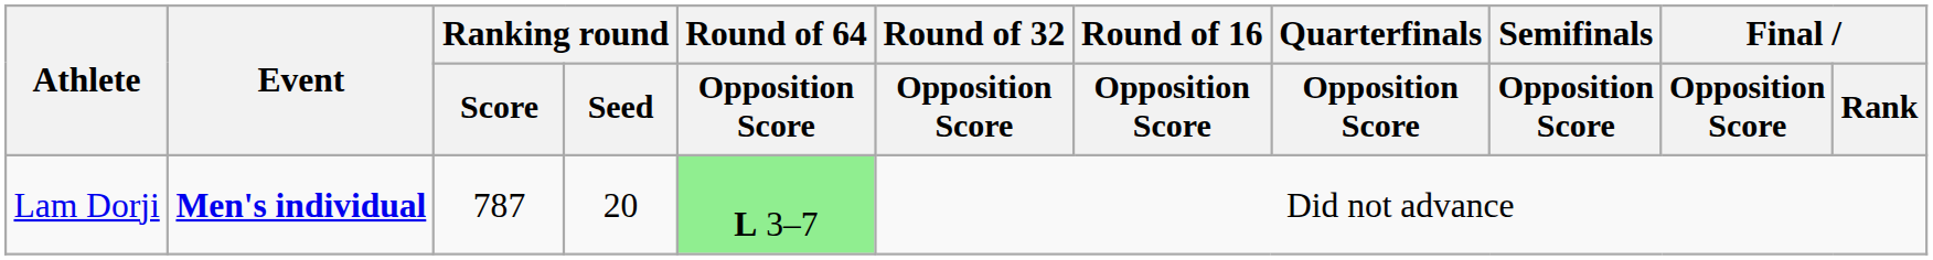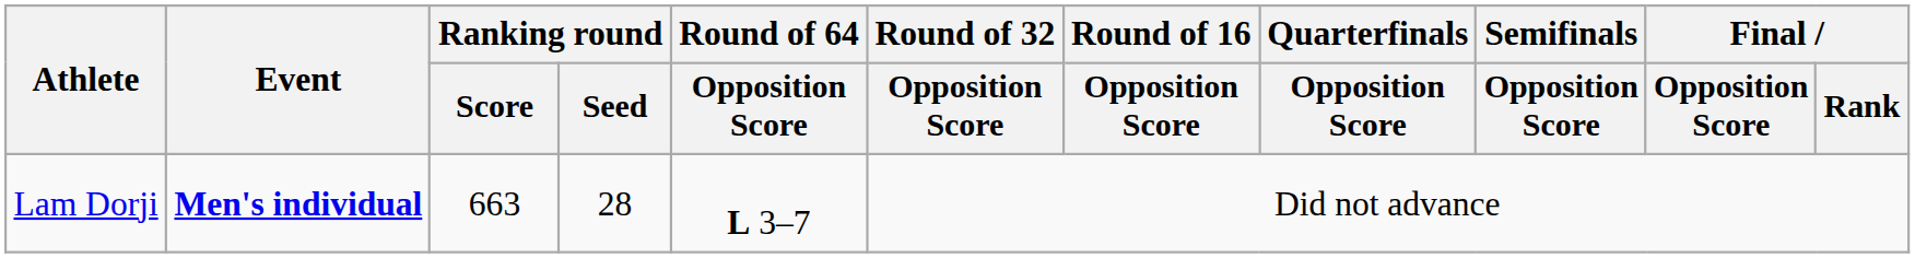Lam Dorji | Ranking round / Score: 787 -> 663
Lam Dorji | Ranking round / Seed: 20 -> 28
Lam Dorji | Round of 64 / Opposition Score: lightgreen background -> no background
